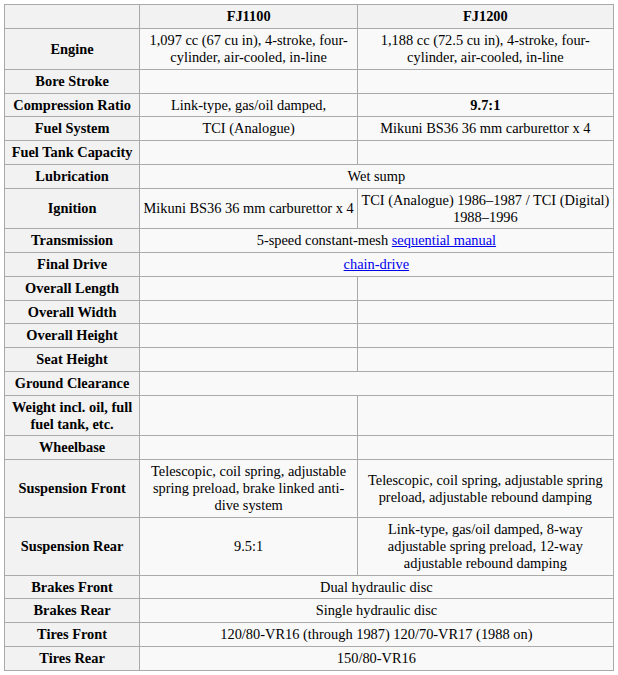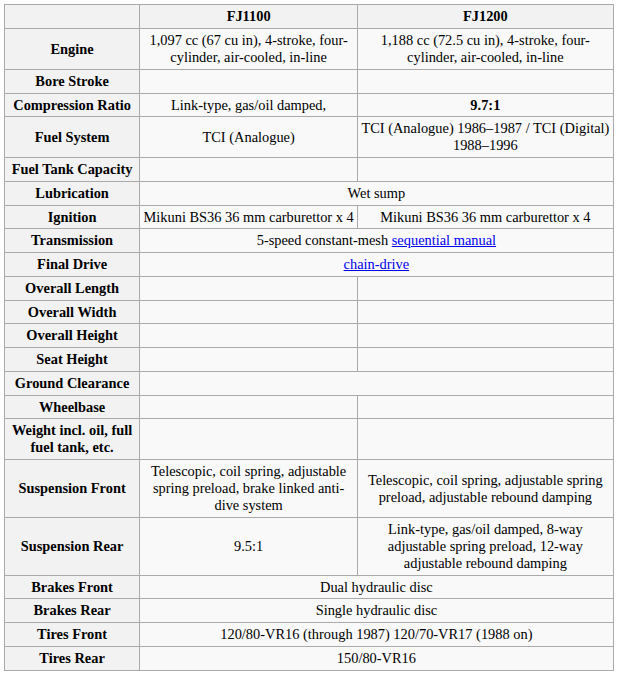Fuel System | FJ1200: Mikuni BS36 36 mm carburettor x 4 -> TCI (Analogue) 1986–1987 / TCI (Digital) 1988–1996
Ignition | FJ1200: TCI (Analogue) 1986–1987 / TCI (Digital) 1988–1996 -> Mikuni BS36 36 mm carburettor x 4
rows swapped: Wheelbase <-> Weight incl. oil, full fuel tank, etc.
